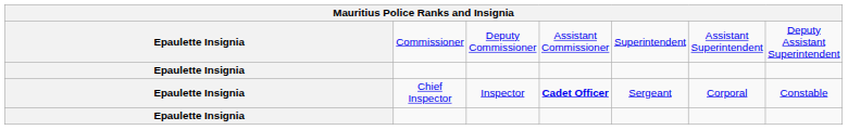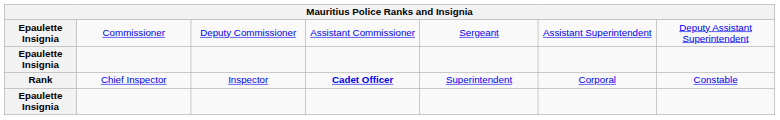Commissioner | column 5: Superintendent -> Sergeant
Chief Inspector | column 1: Epaulette Insignia -> Rank
Chief Inspector | column 5: Sergeant -> Superintendent
